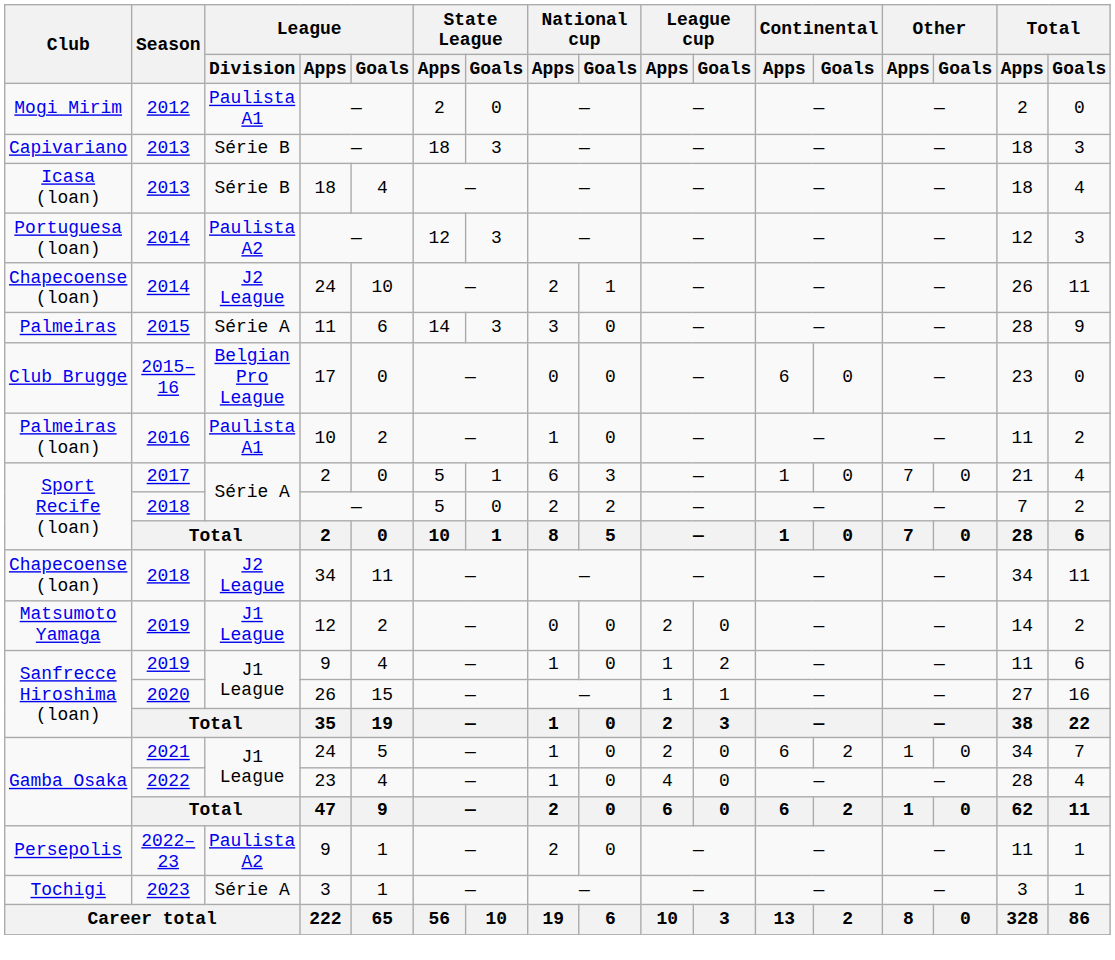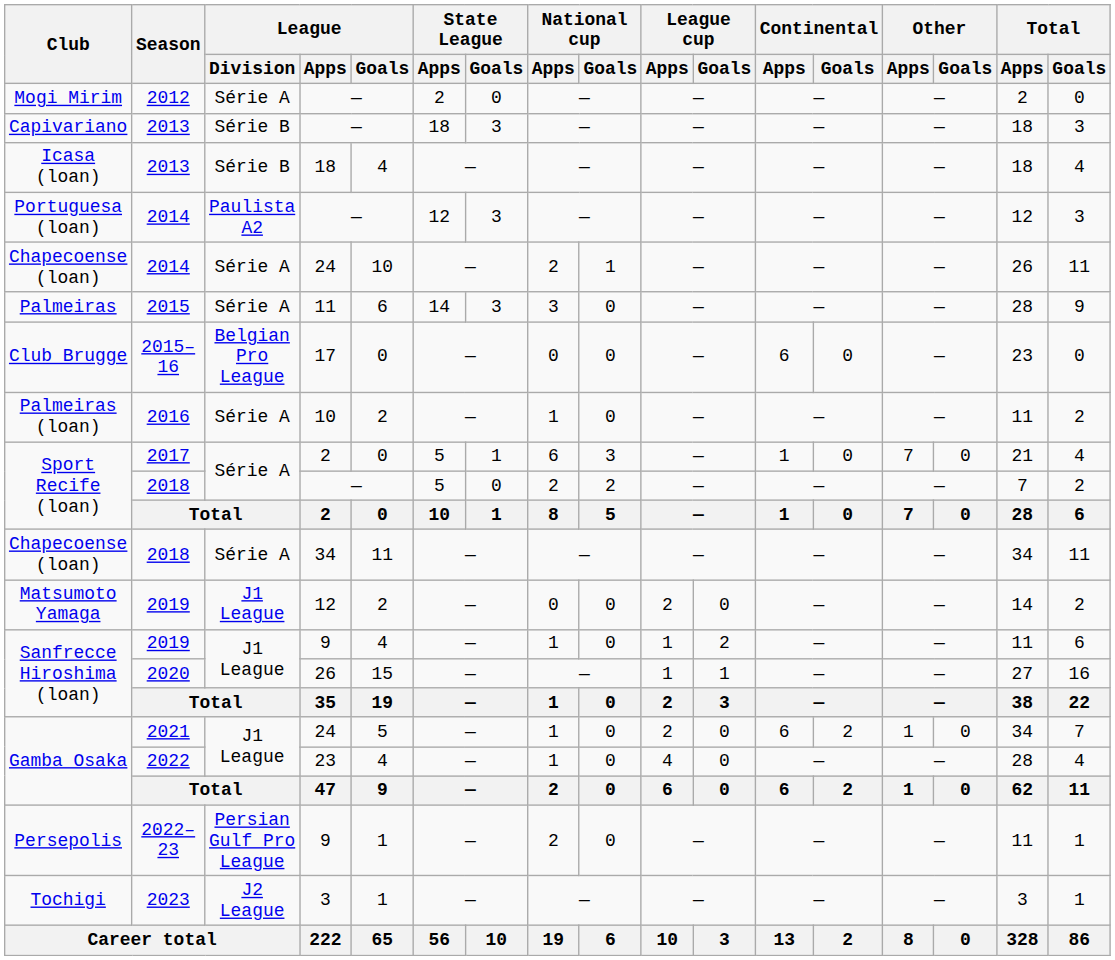Mogi Mirim | League / Division: Paulista A1 -> Série A
Chapecoense (loan) / 2014 | League / Division: J2 League -> Série A
Palmeiras (loan) | League / Division: Paulista A1 -> Série A
Chapecoense (loan) / 2018 | League / Division: J2 League -> Série A
Persepolis | League / Division: Paulista A2 -> Persian Gulf Pro League
Tochigi | League / Division: Série A -> J2 League
